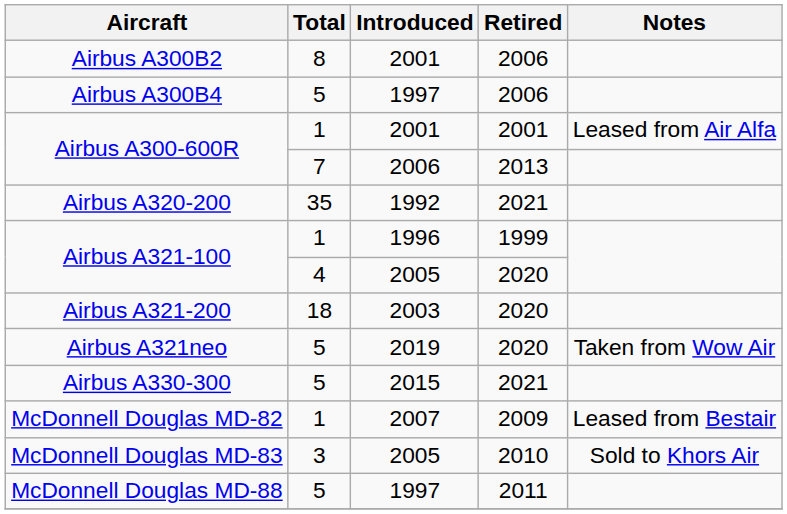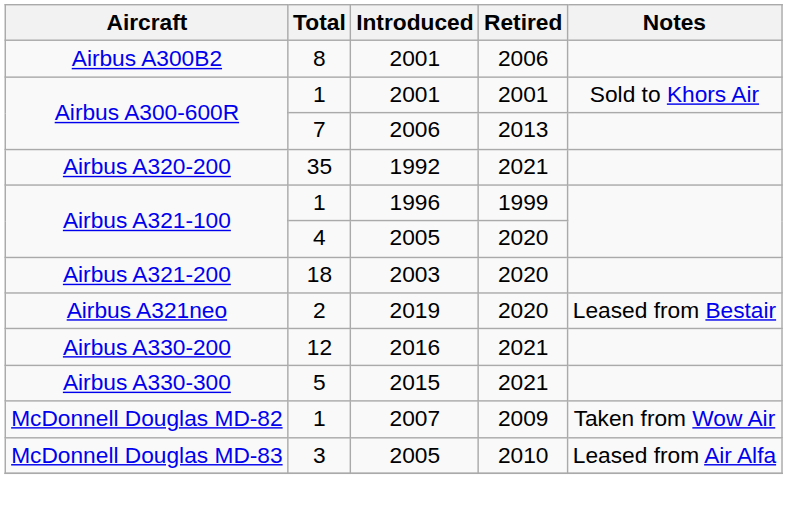- row: Airbus A300B4 | 5 | 1997 | 2006
Airbus A300-600R / 2001 | Notes: Leased from Air Alfa -> Sold to Khors Air
Airbus A321neo | Total: 5 -> 2
Airbus A321neo | Notes: Taken from Wow Air -> Leased from Bestair
+ row: Airbus A330-200 | 12 | 2016 | 2021
McDonnell Douglas MD-82 | Notes: Leased from Bestair -> Taken from Wow Air
McDonnell Douglas MD-83 | Notes: Sold to Khors Air -> Leased from Air Alfa
- row: McDonnell Douglas MD-88 | 5 | 1997 | 2011
